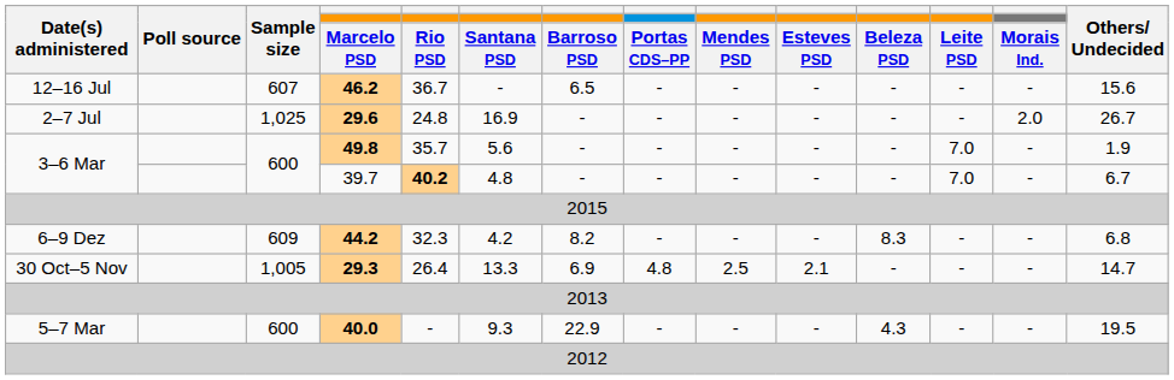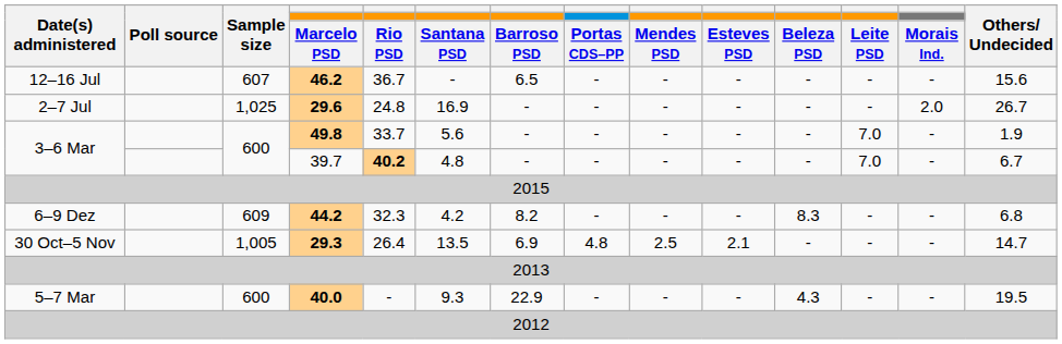3–6 Mar / 49.8 | column 5: 35.7 -> 33.7
30 Oct–5 Nov | column 6: 13.3 -> 13.5
